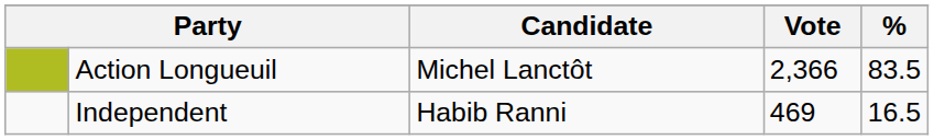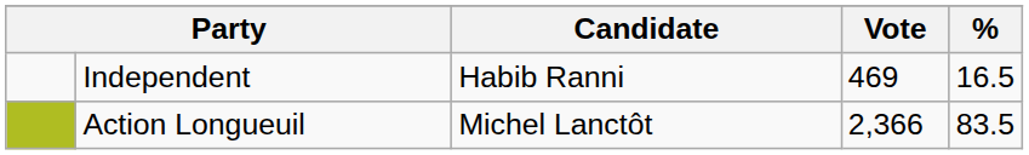rows swapped: Action Longueuil <-> Independent
